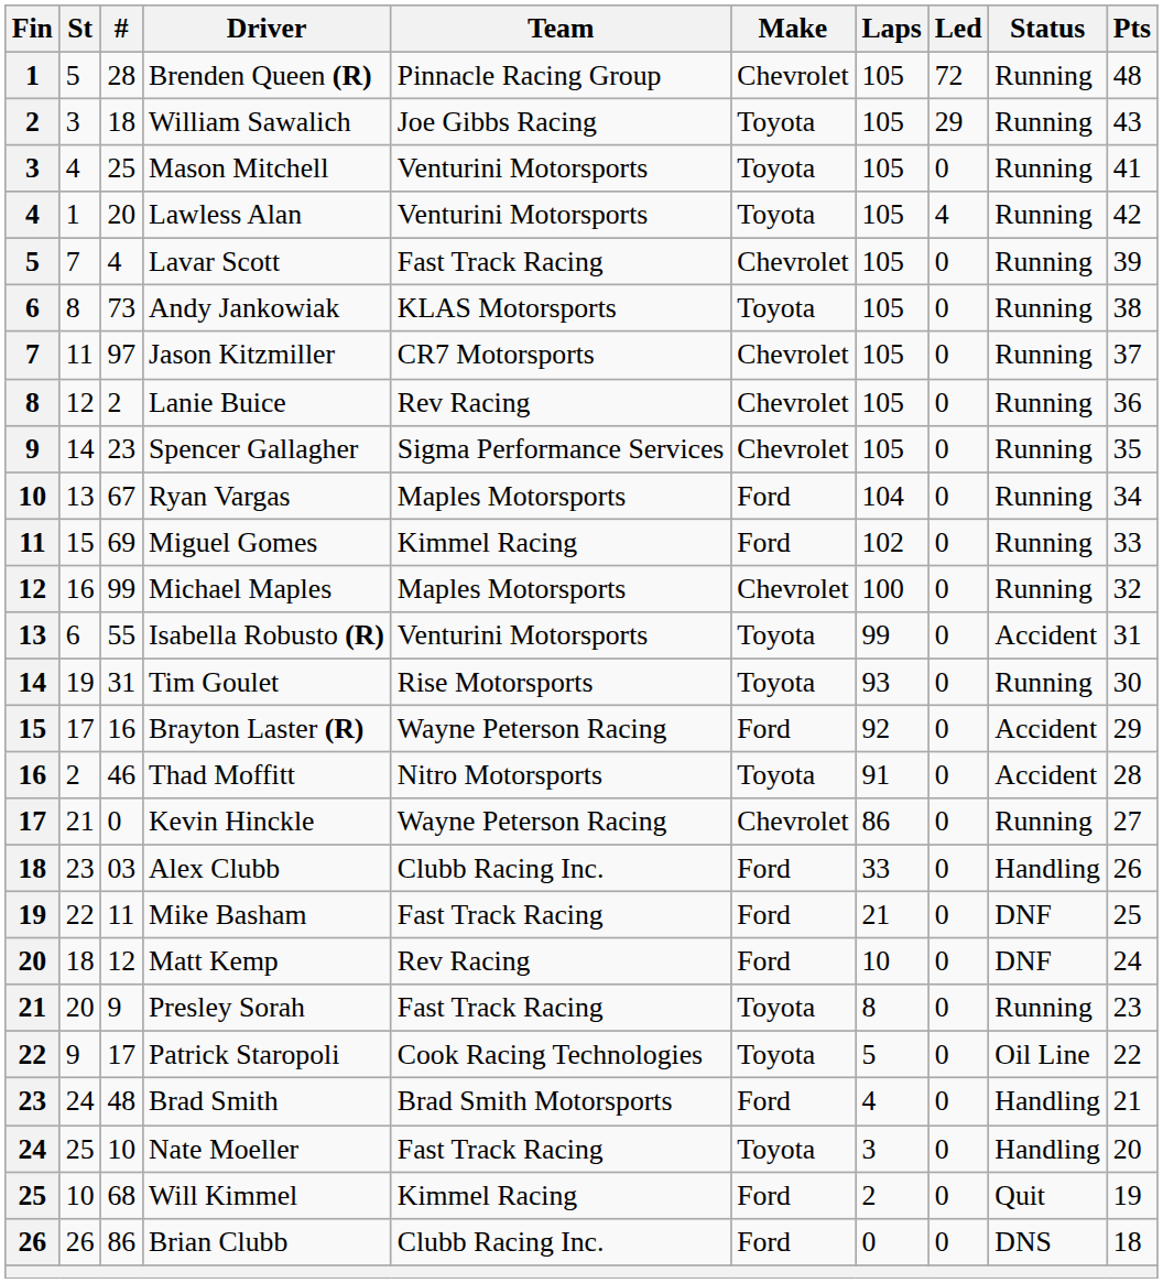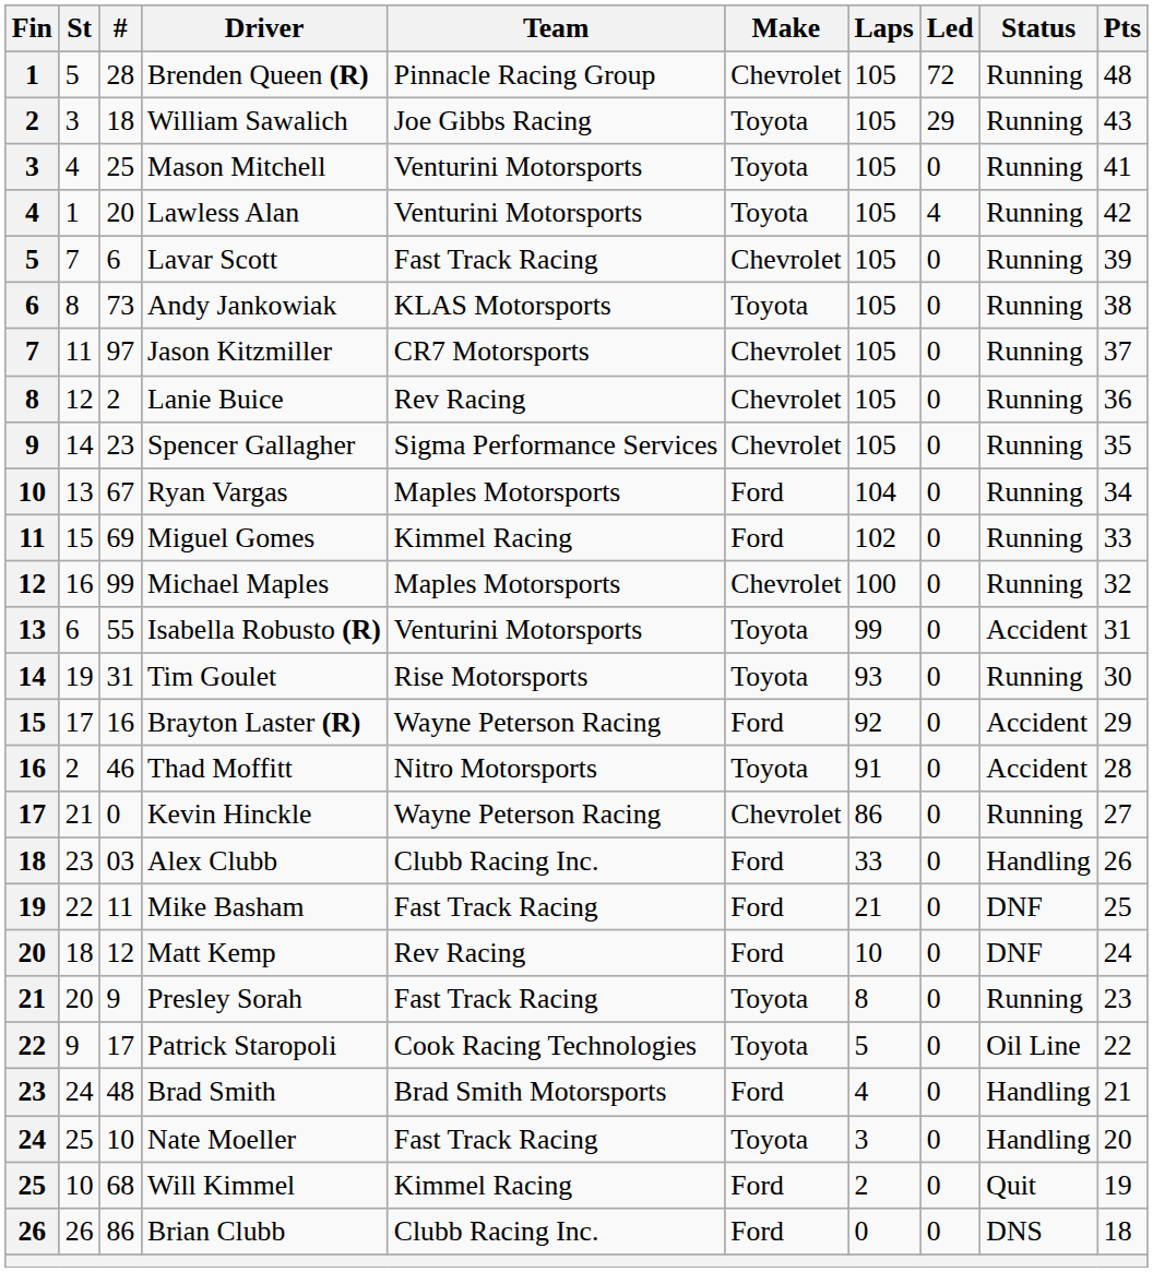Lavar Scott | #: 4 -> 6
